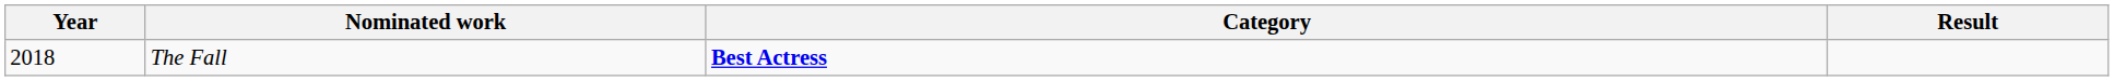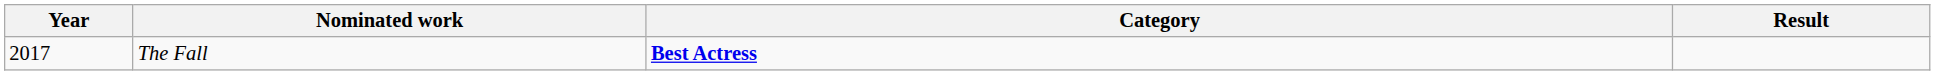The Fall | Year: 2018 -> 2017
